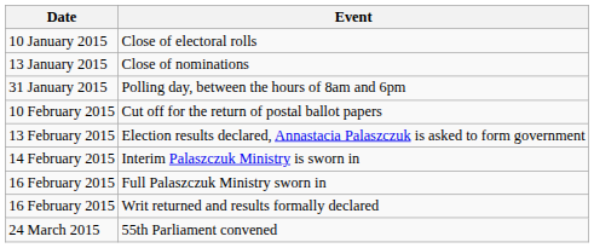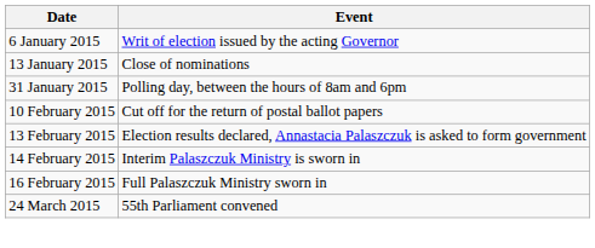+ row: 6 January 2015 | Writ of election issued by the acting Governor
- row: 10 January 2015 | Close of electoral rolls
- row: 16 February 2015 | Writ returned and results formally declared
